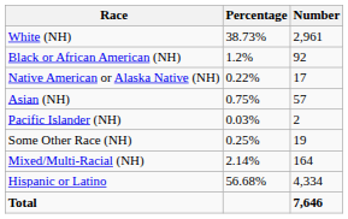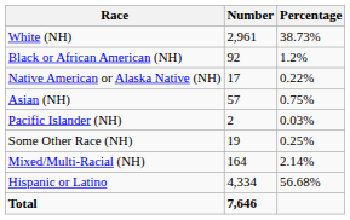columns swapped: Number <-> Percentage
